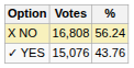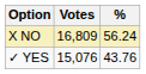X NO | Votes: 16,808 -> 16,809
